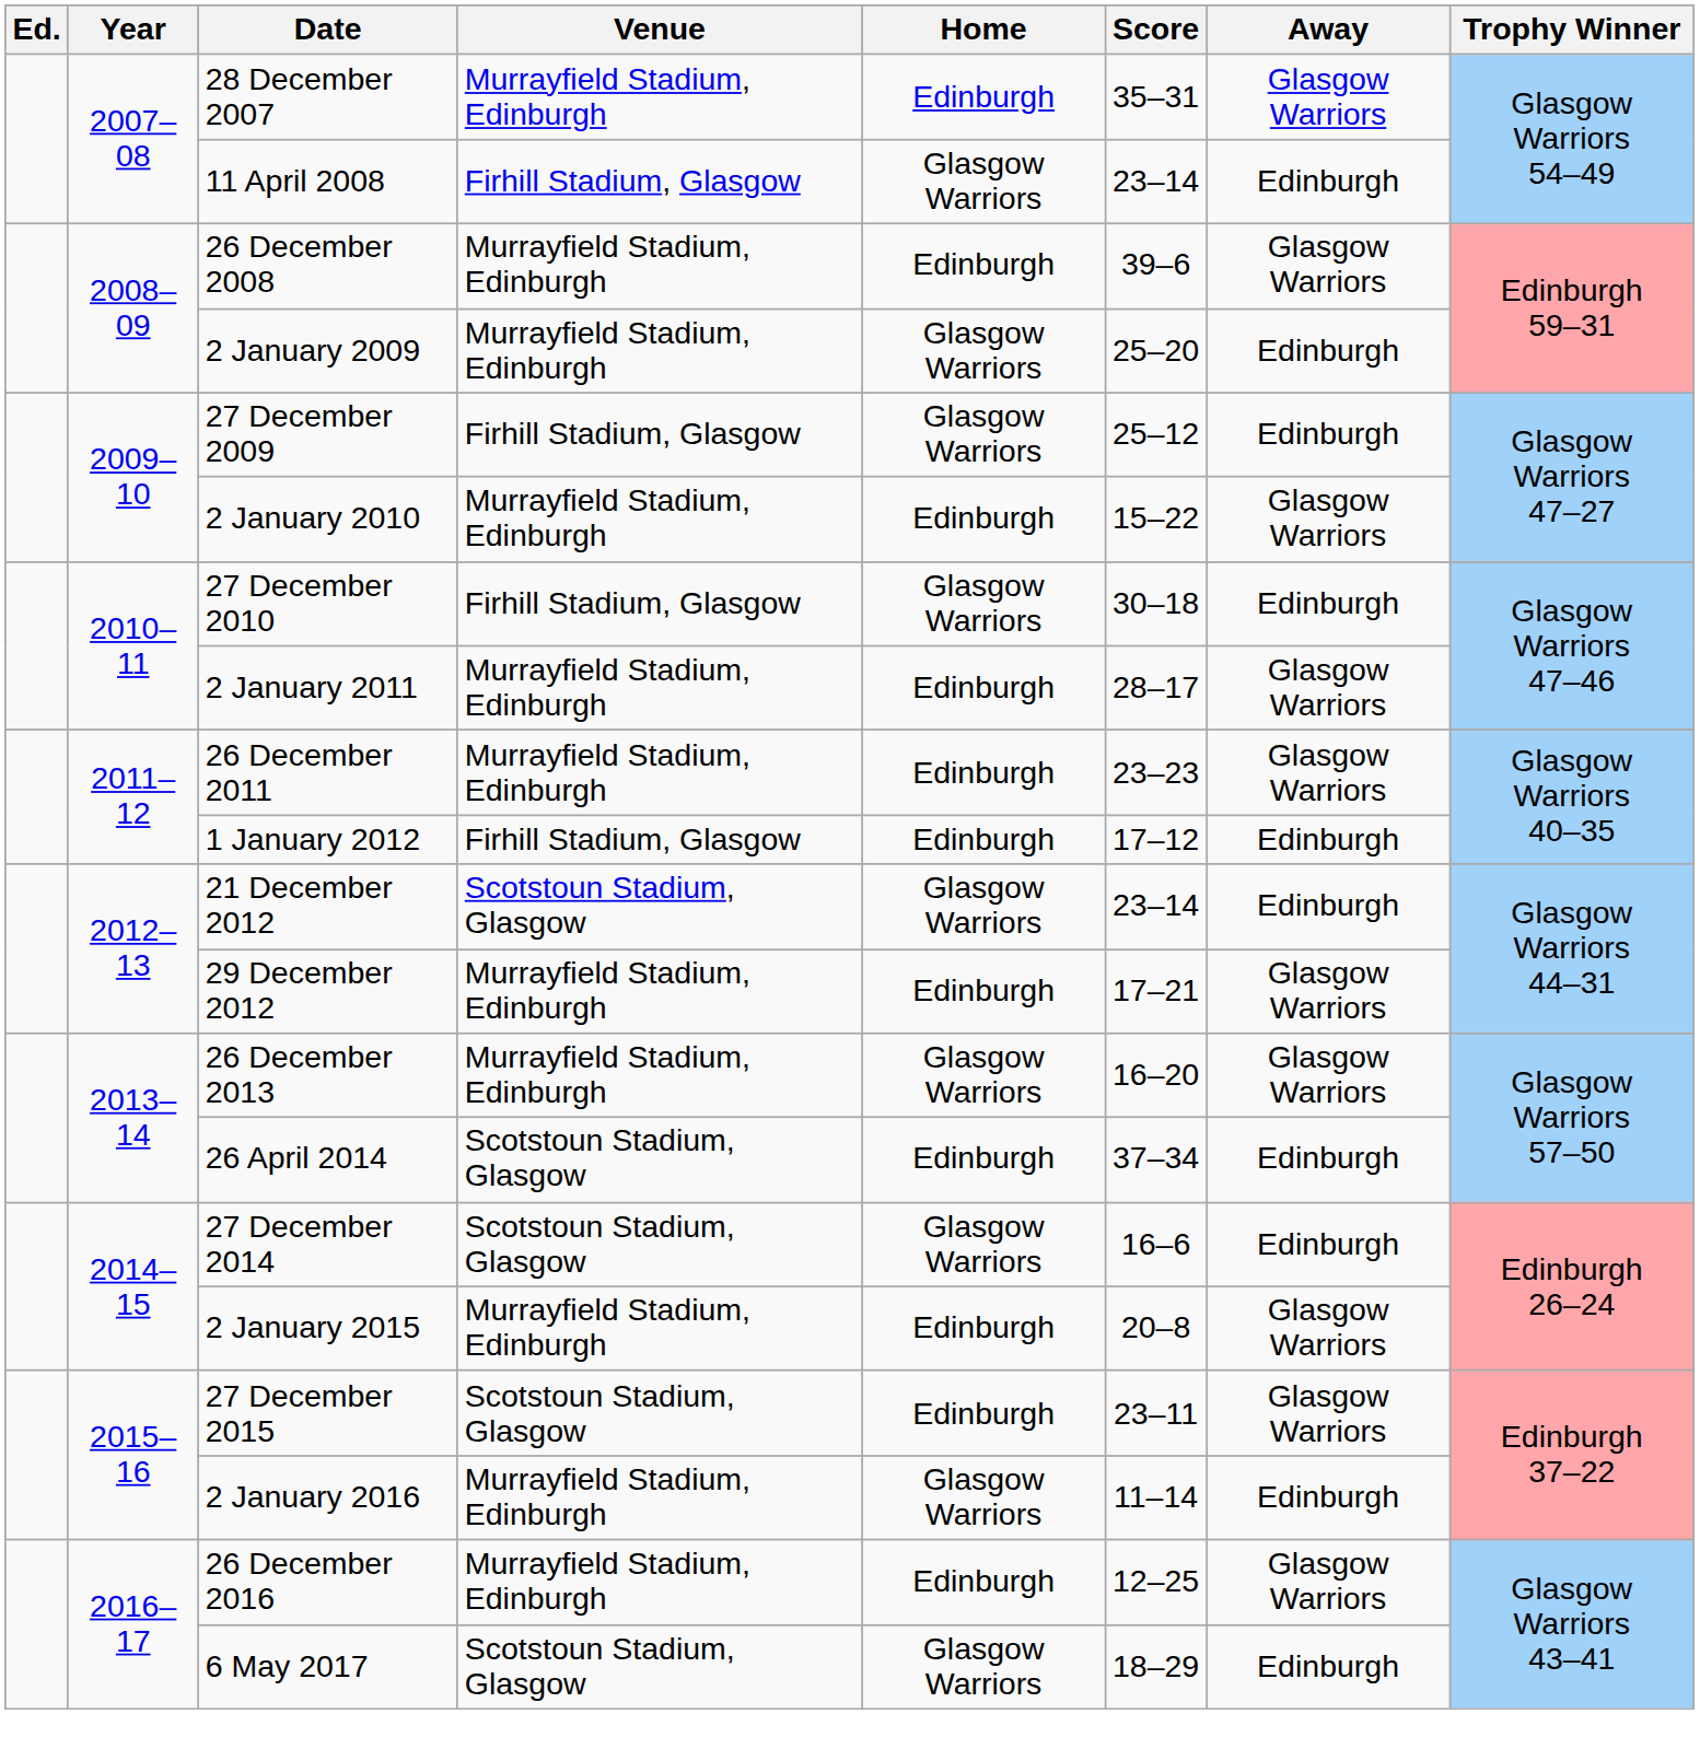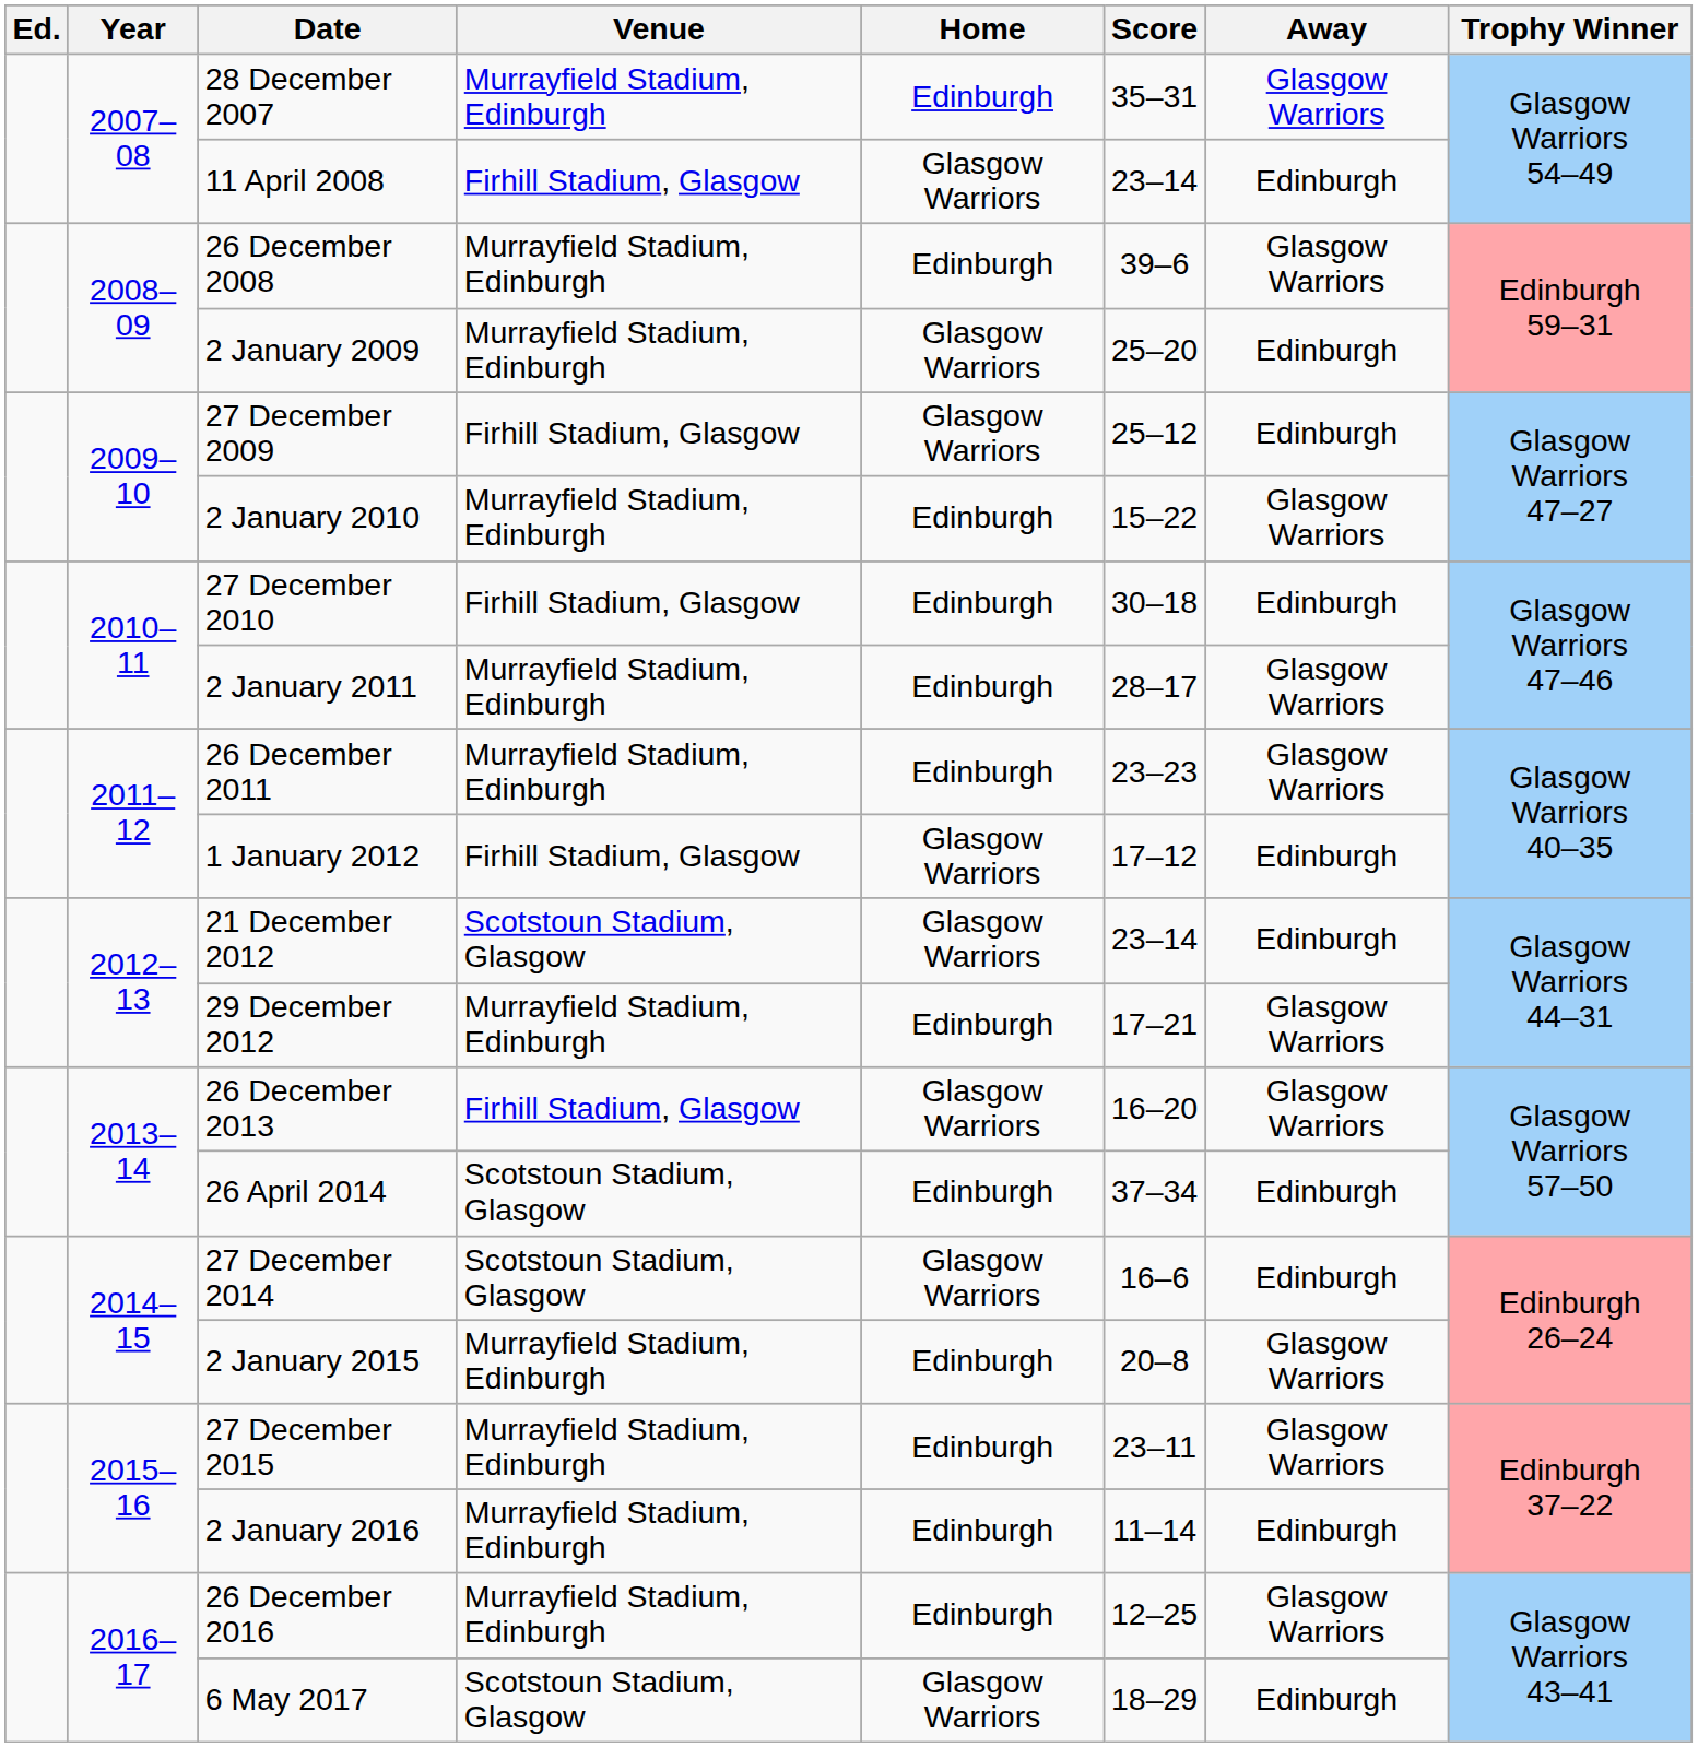27 December 2010 | Home: Glasgow Warriors -> Edinburgh
1 January 2012 | Home: Edinburgh -> Glasgow Warriors
26 December 2013 | Venue: Murrayfield Stadium, Edinburgh -> Firhill Stadium, Glasgow
27 December 2015 | Venue: Scotstoun Stadium, Glasgow -> Murrayfield Stadium, Edinburgh
2 January 2016 | Home: Glasgow Warriors -> Edinburgh
